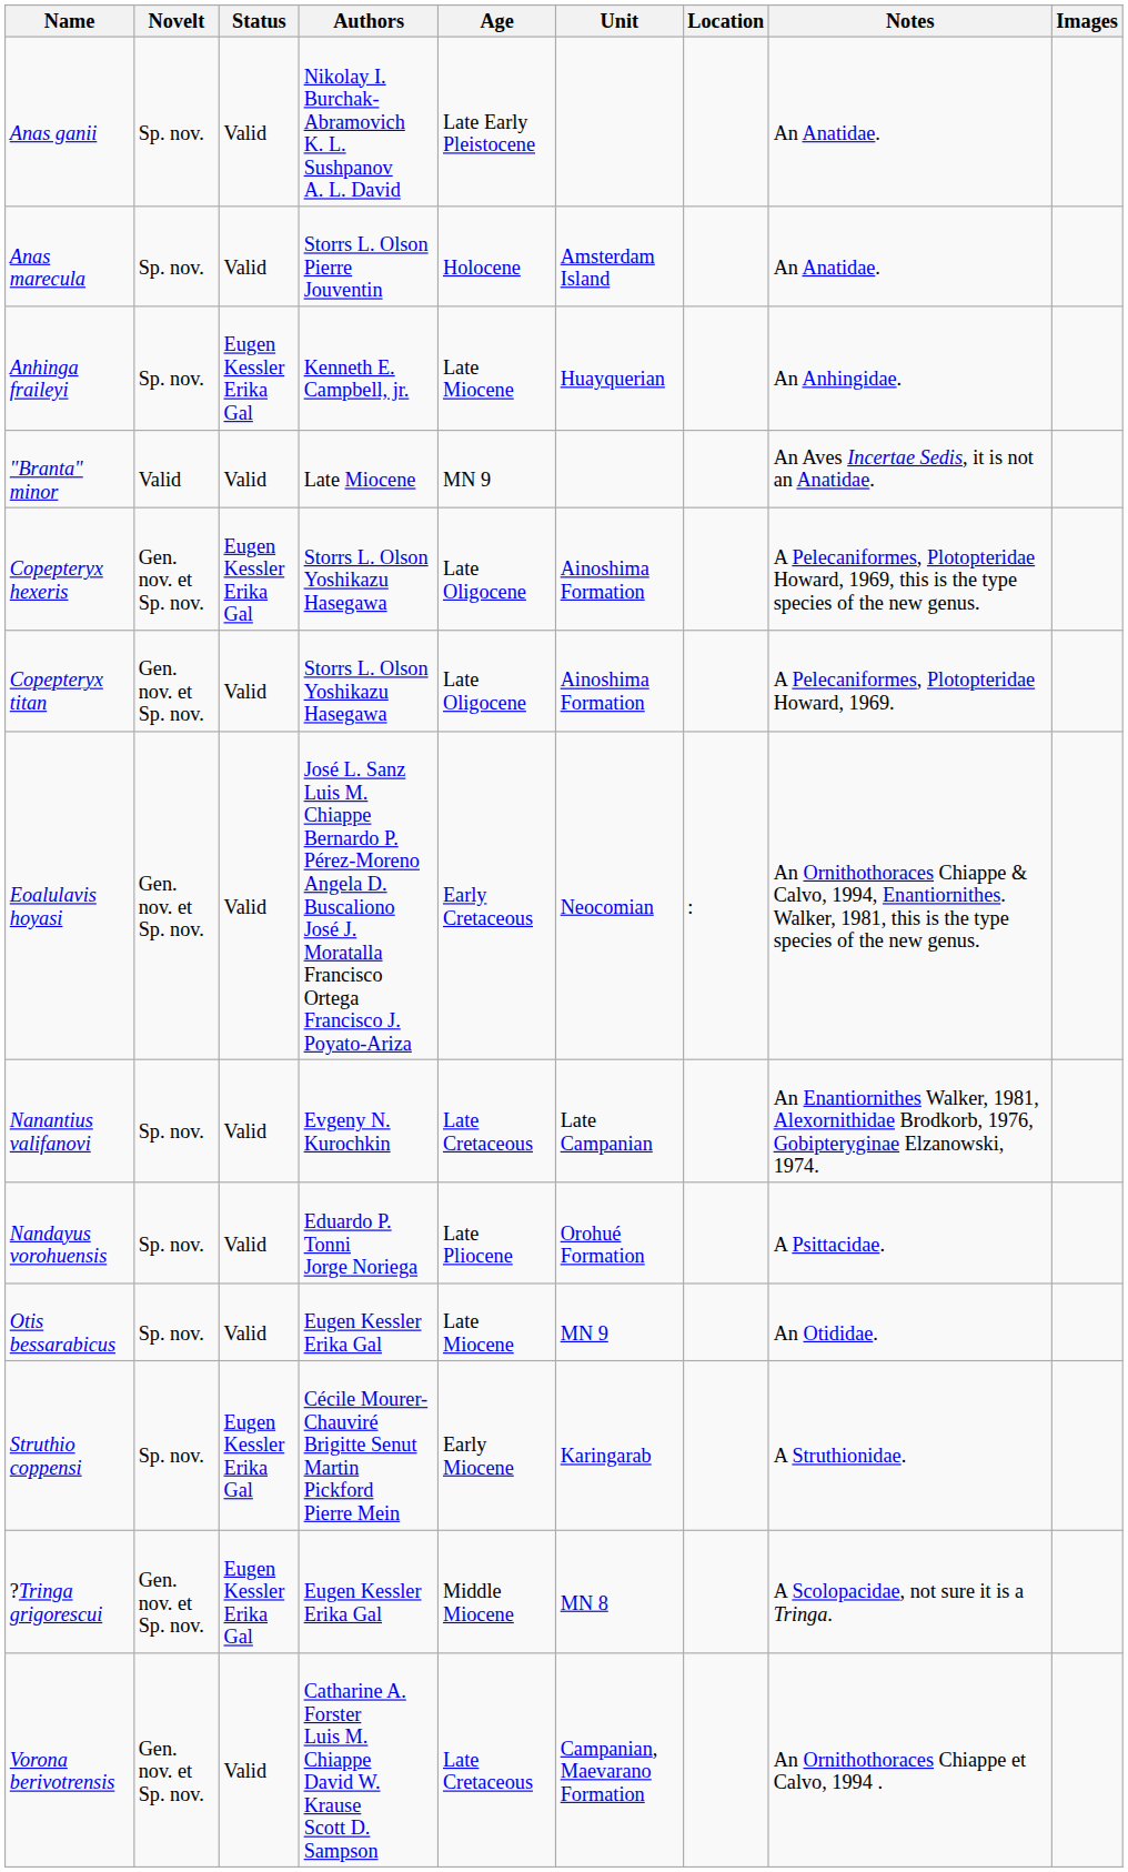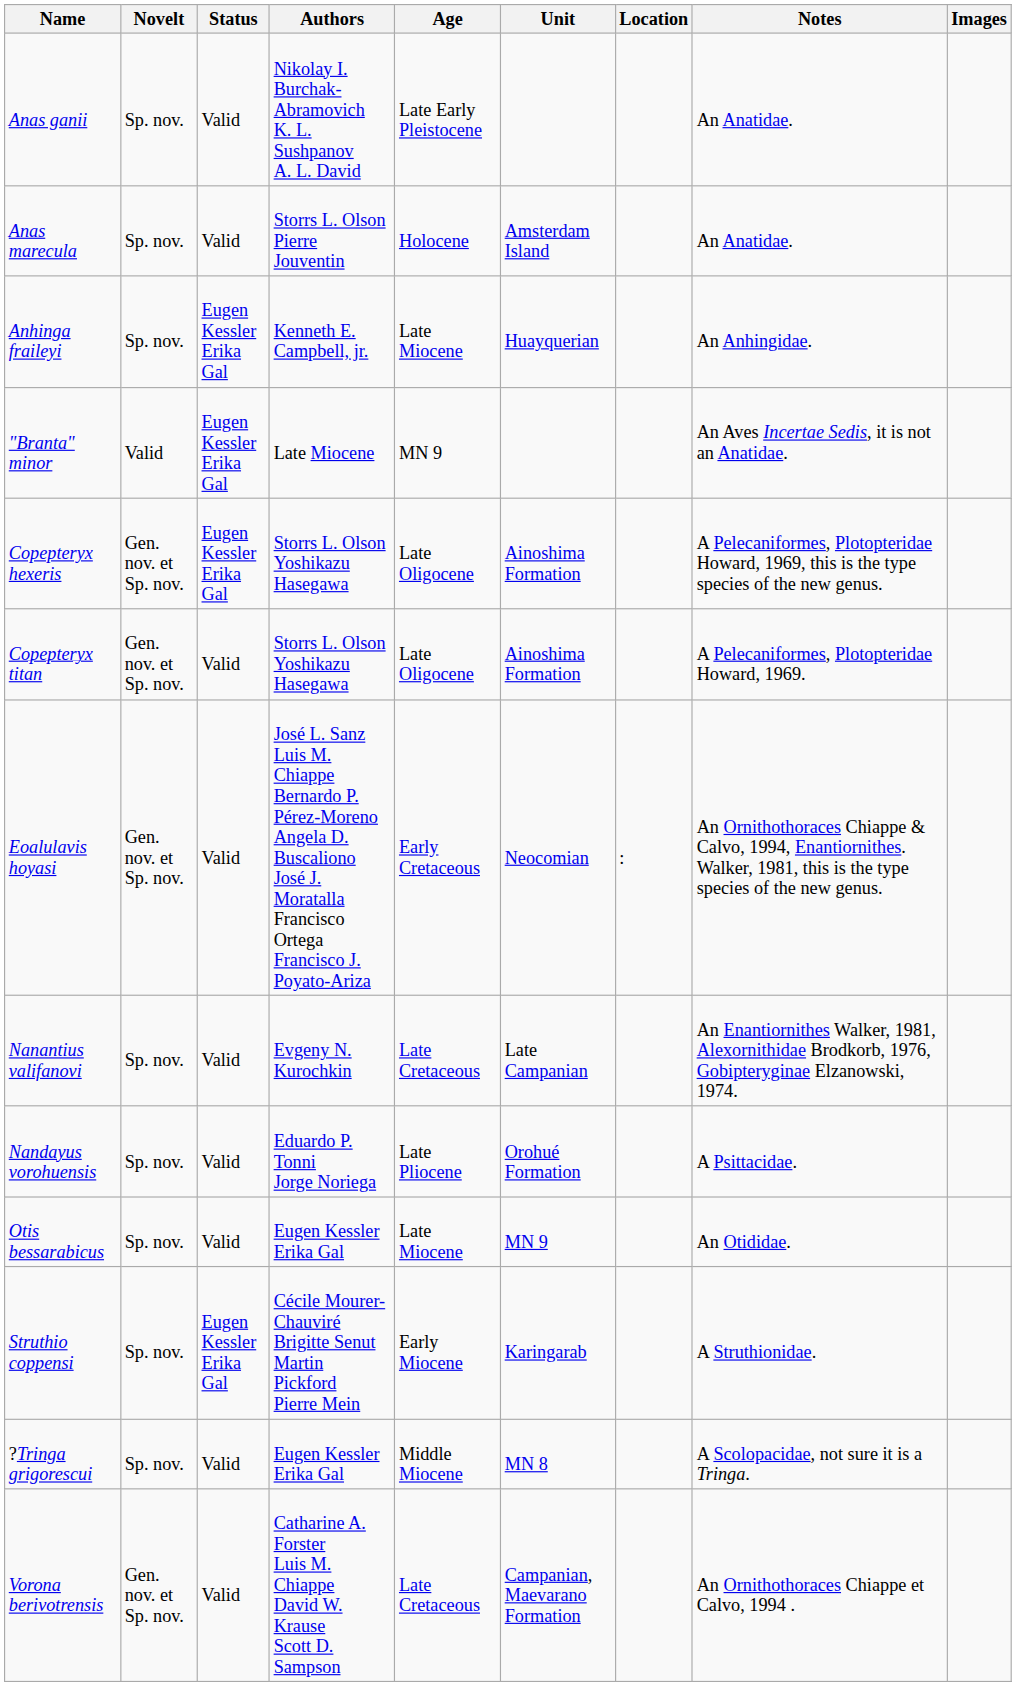"Branta" minor | Status: Valid -> Eugen Kessler Erika Gal
?Tringa grigorescui | Novelt: Gen. nov. et Sp. nov. -> Sp. nov.
?Tringa grigorescui | Status: Eugen Kessler Erika Gal -> Valid
